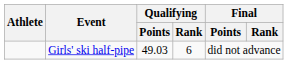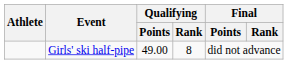Girls' ski half-pipe | Qualifying / Points: 49.03 -> 49.00
Girls' ski half-pipe | Qualifying / Rank: 6 -> 8
